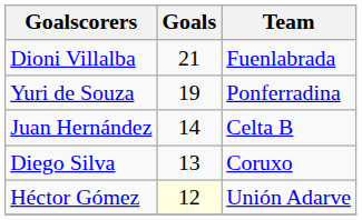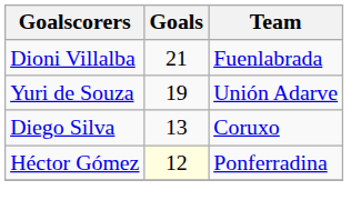Yuri de Souza | Team: Ponferradina -> Unión Adarve
- row: Juan Hernández | 14 | Celta B
Héctor Gómez | Team: Unión Adarve -> Ponferradina
